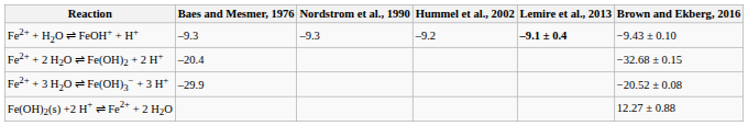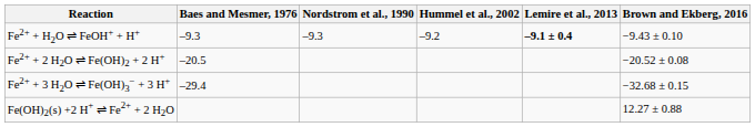Fe2+ + 2 H2O ⇌ Fe(OH)2 + 2 H+ | Baes and Mesmer, 1976: –20.4 -> –20.5
Fe2+ + 2 H2O ⇌ Fe(OH)2 + 2 H+ | Brown and Ekberg, 2016: −32.68 ± 0.15 -> −20.52 ± 0.08
Fe2+ + 3 H2O ⇌ Fe(OH)3− + 3 H+ | Baes and Mesmer, 1976: –29.9 -> –29.4
Fe2+ + 3 H2O ⇌ Fe(OH)3− + 3 H+ | Brown and Ekberg, 2016: −20.52 ± 0.08 -> −32.68 ± 0.15
